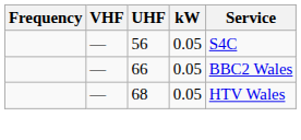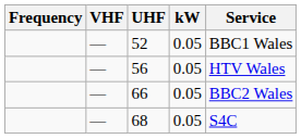+ row: — | 52 | 0.05 | BBC1 Wales
56 | Service: S4C -> HTV Wales
68 | Service: HTV Wales -> S4C
